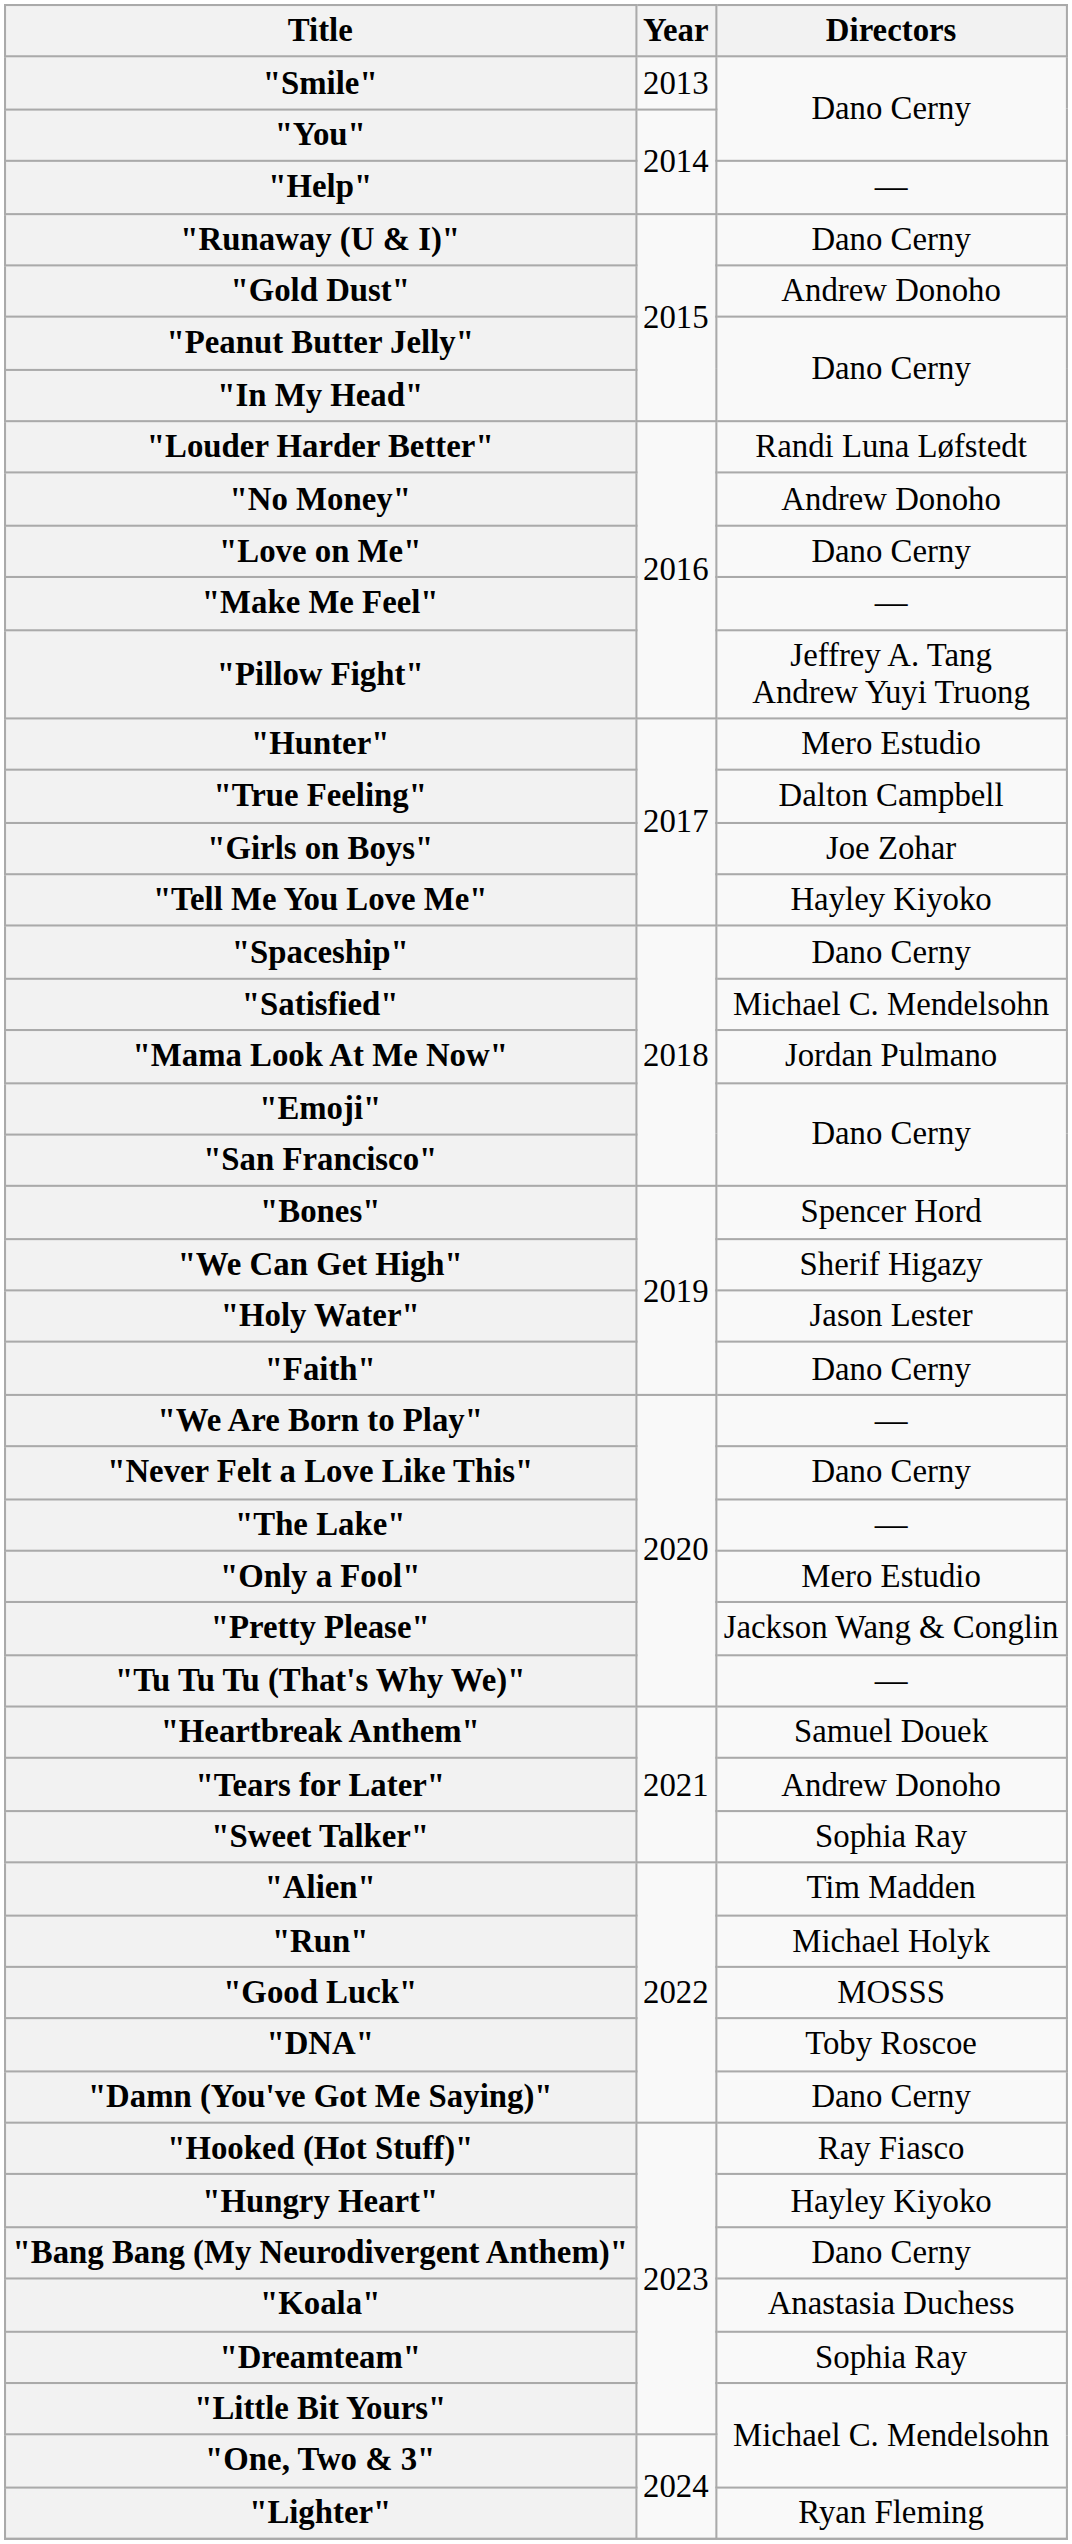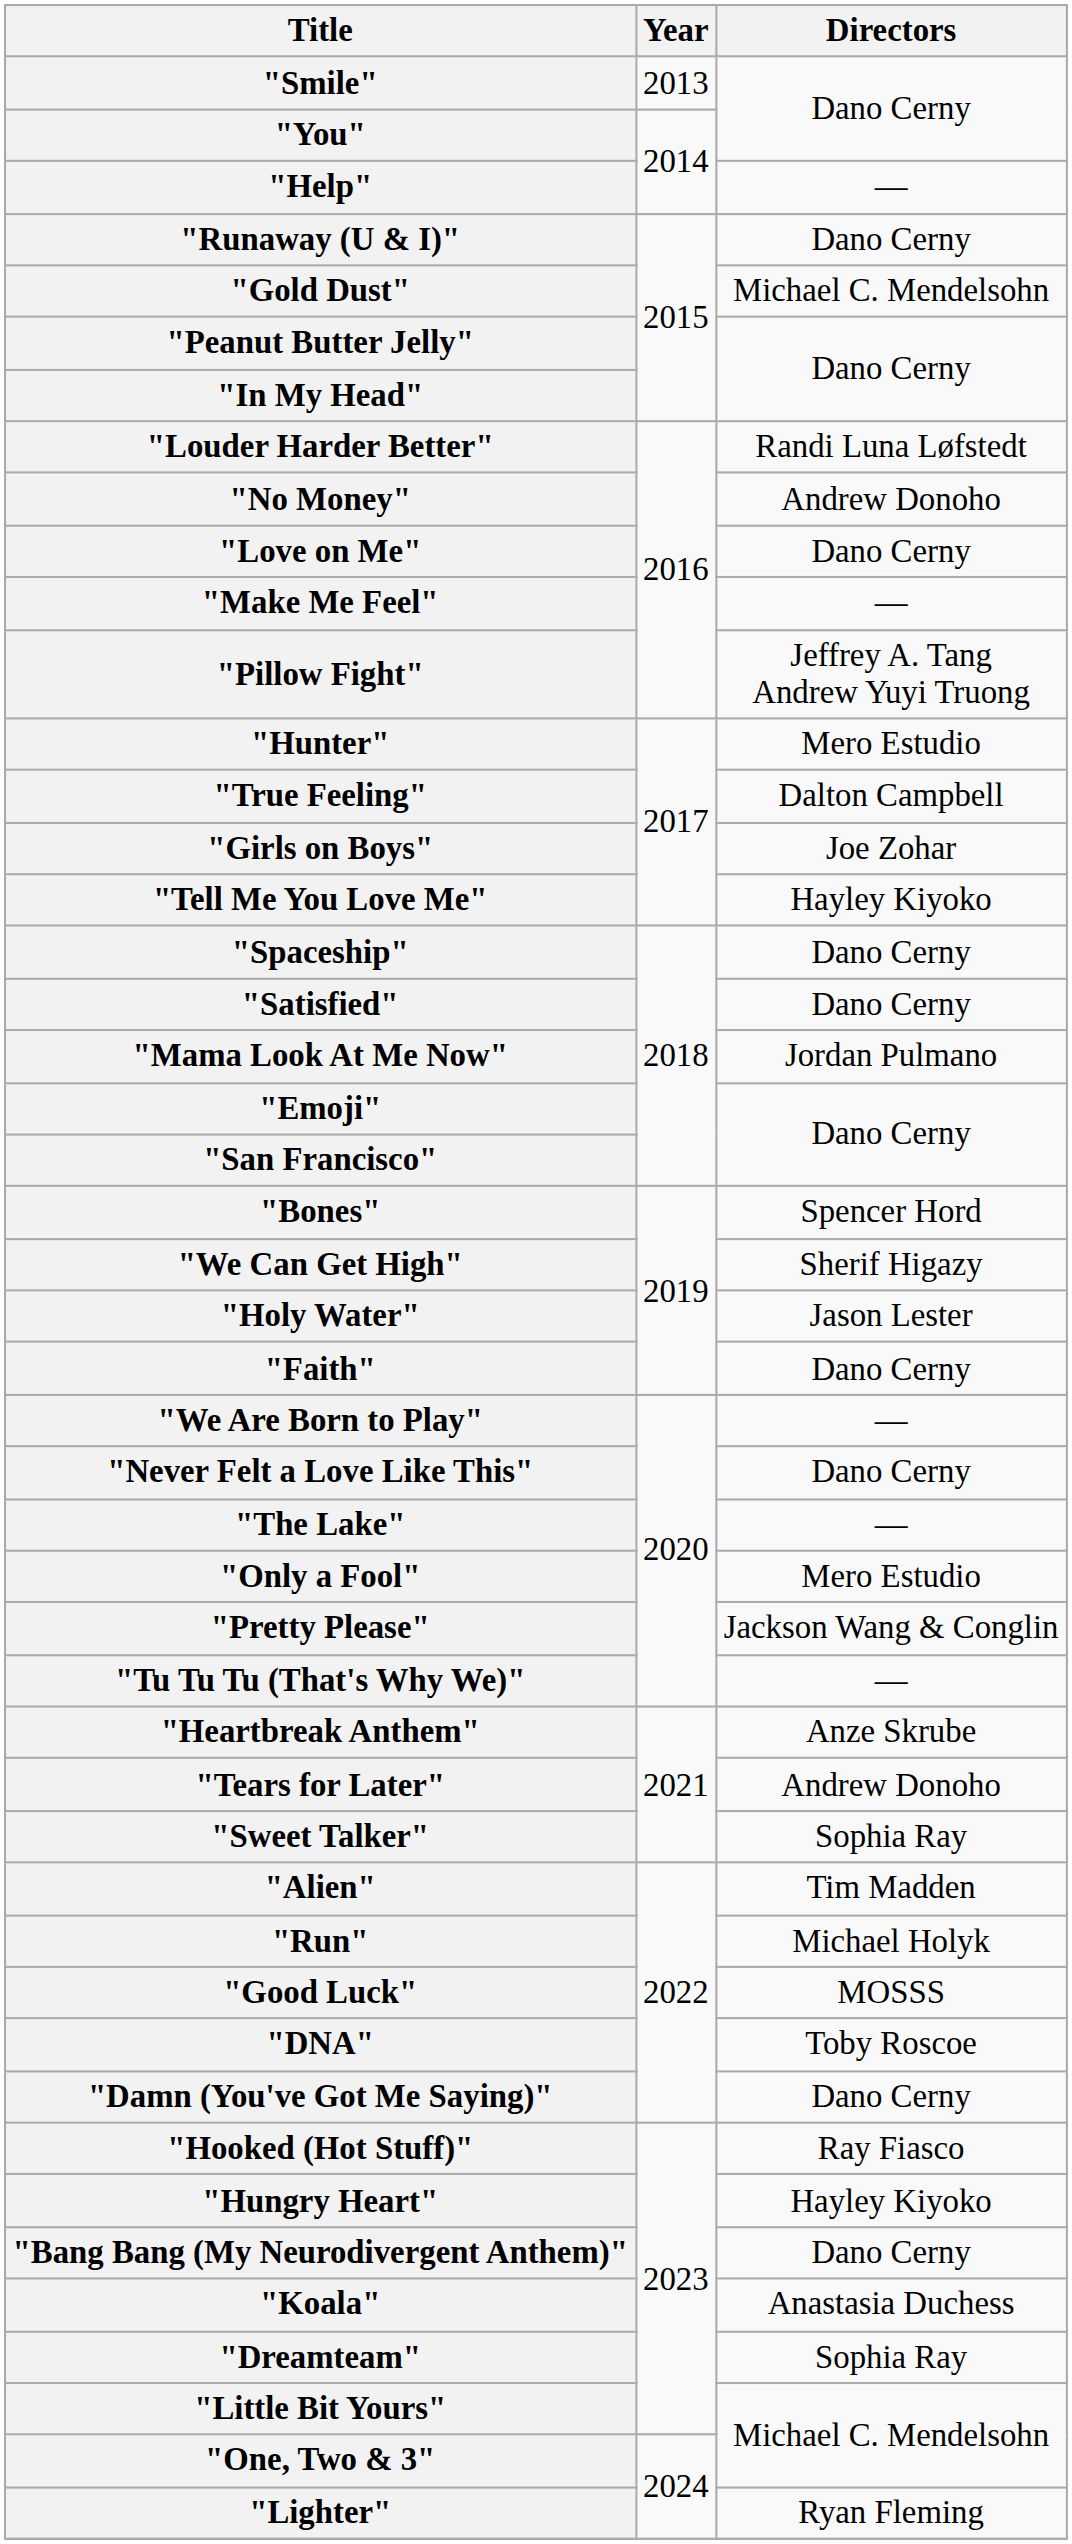"Gold Dust" | Directors: Andrew Donoho -> Michael C. Mendelsohn
"Satisfied" | Directors: Michael C. Mendelsohn -> Dano Cerny
"Heartbreak Anthem" | Directors: Samuel Douek -> Anze Skrube
